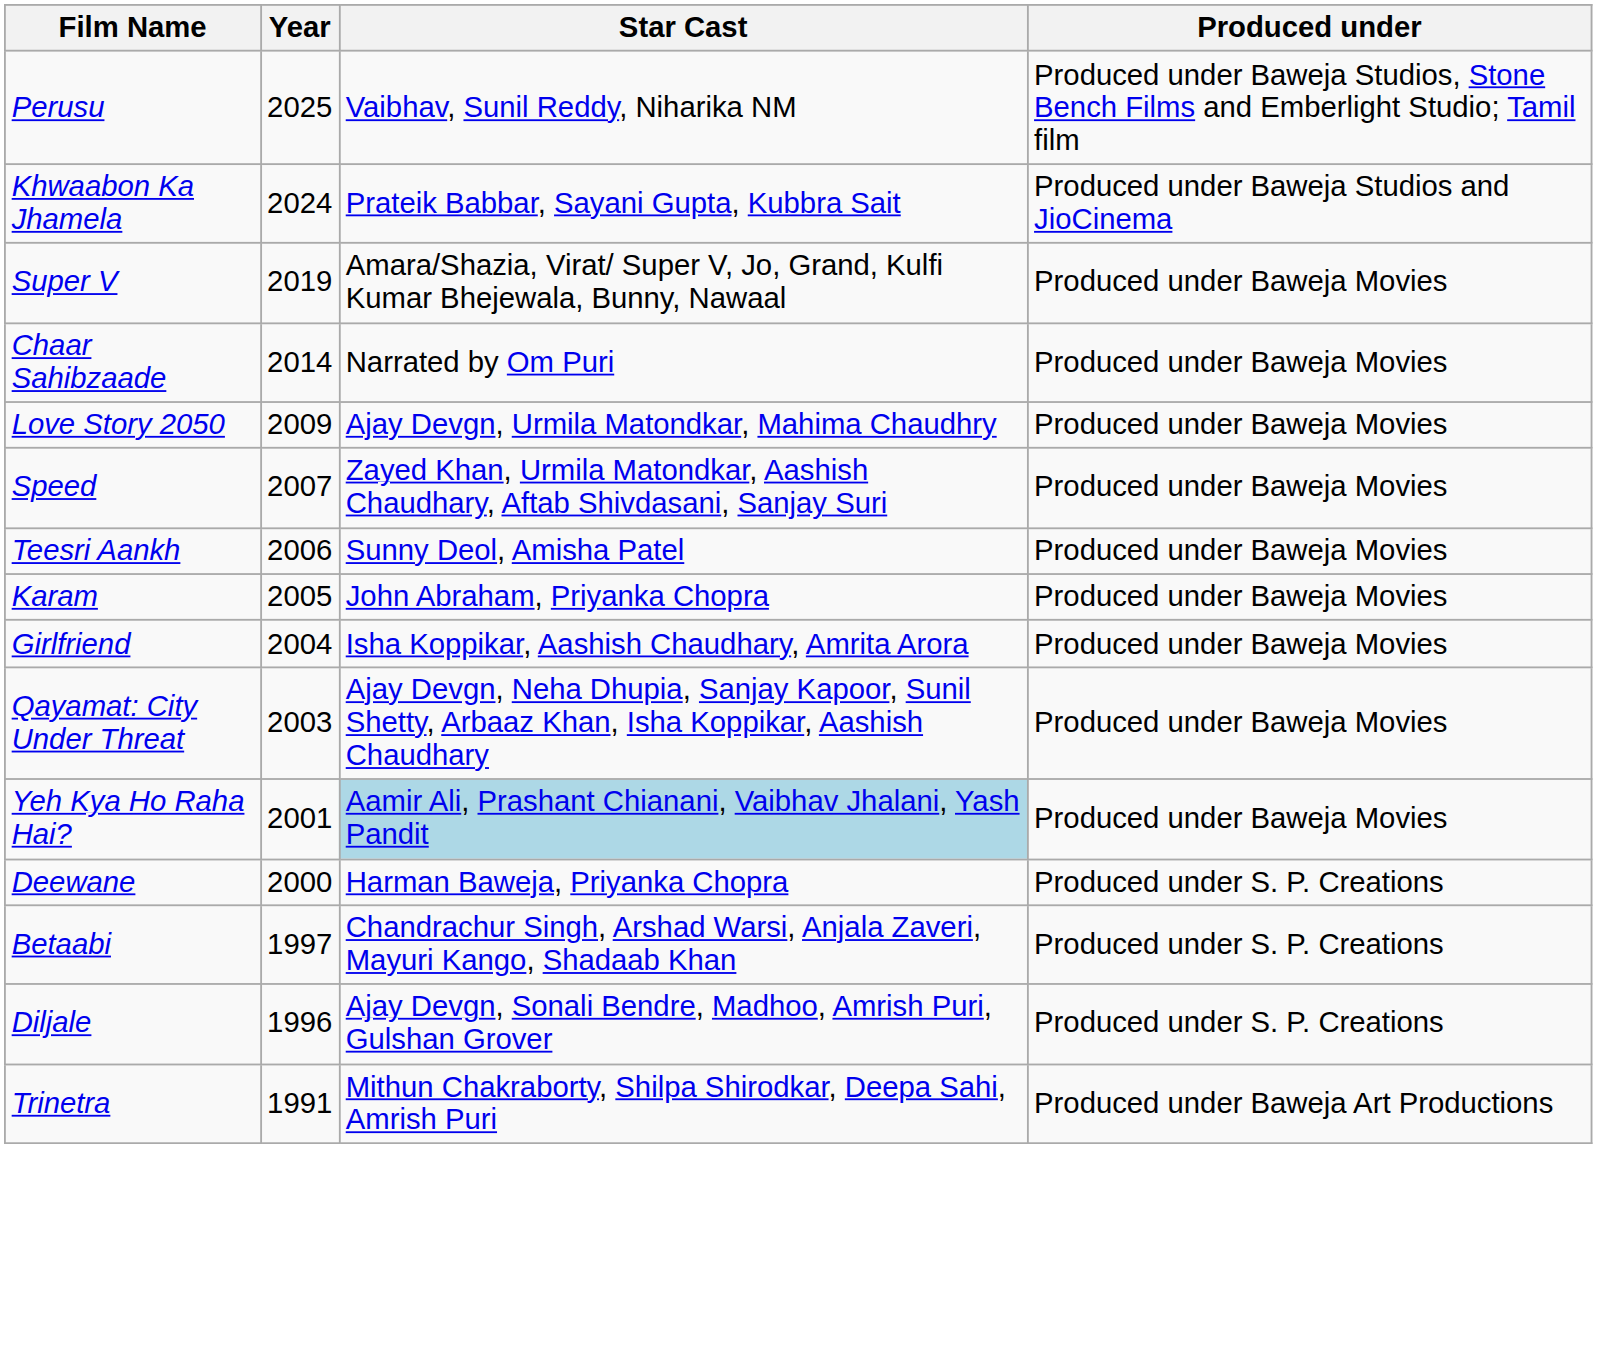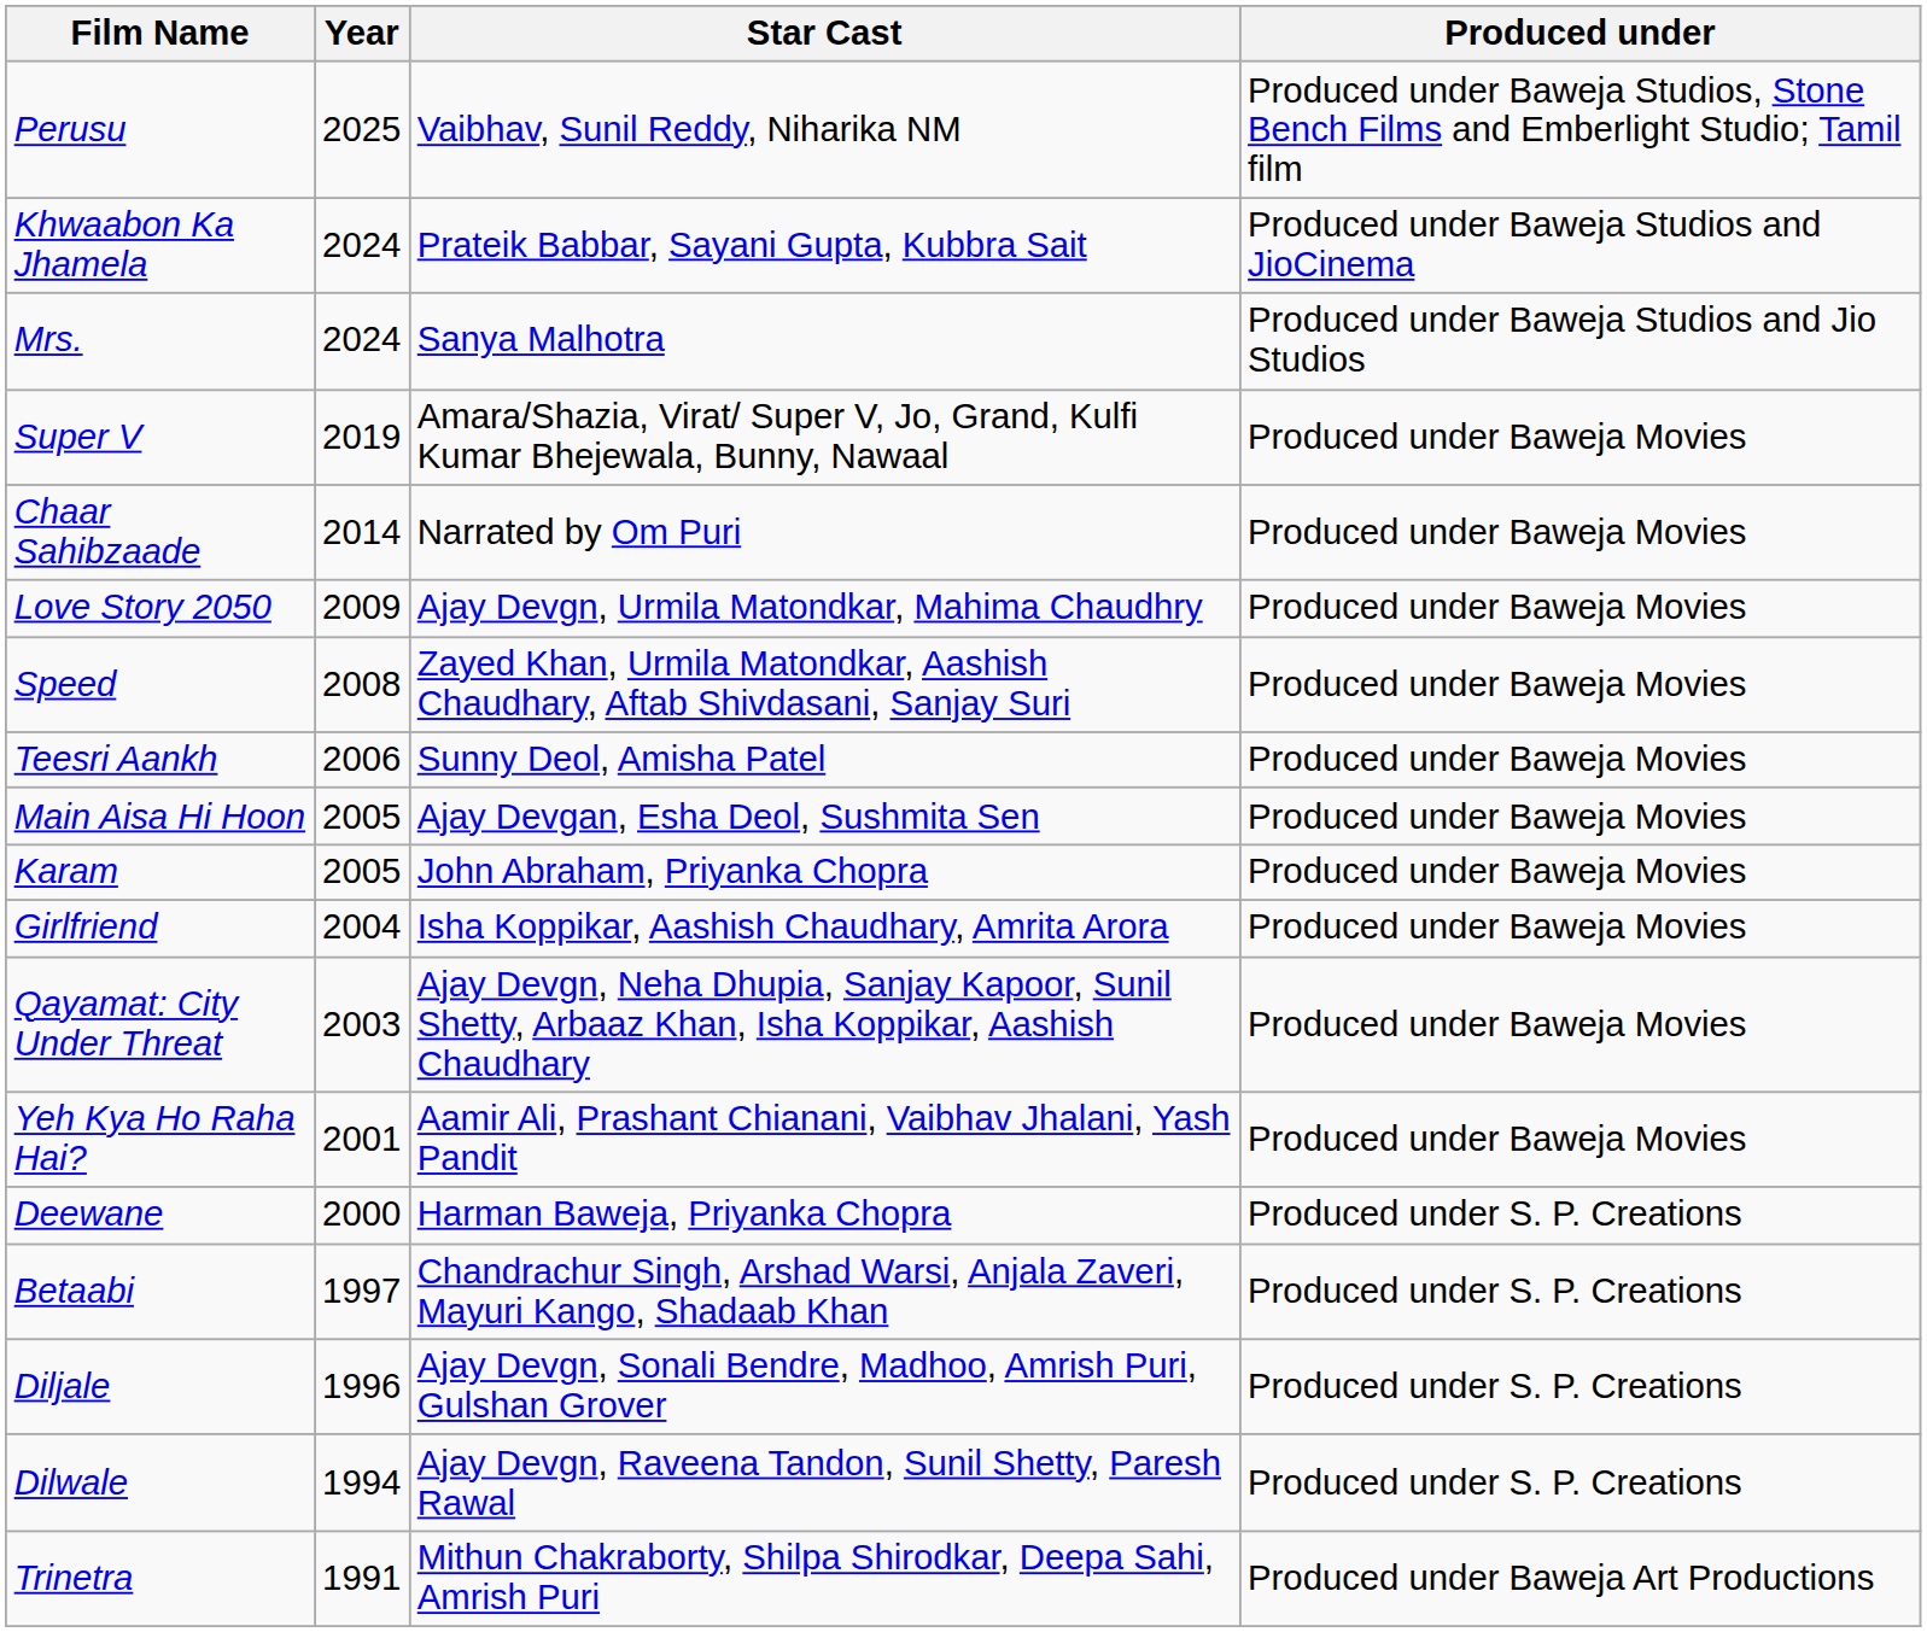+ row: Mrs. | 2024 | Sanya Malhotra | Produced under Baweja Studios and Jio Studios
Speed | Year: 2007 -> 2008
+ row: Main Aisa Hi Hoon | 2005 | Ajay Devgan, Esha Deol, Sushmita Sen | Produced under Baweja Movies
Yeh Kya Ho Raha Hai? | Star Cast: lightblue background -> no background
+ row: Dilwale | 1994 | Ajay Devgn, Raveena Tandon, Sunil Shetty, Paresh Rawal | Produced under S. P. Creations
